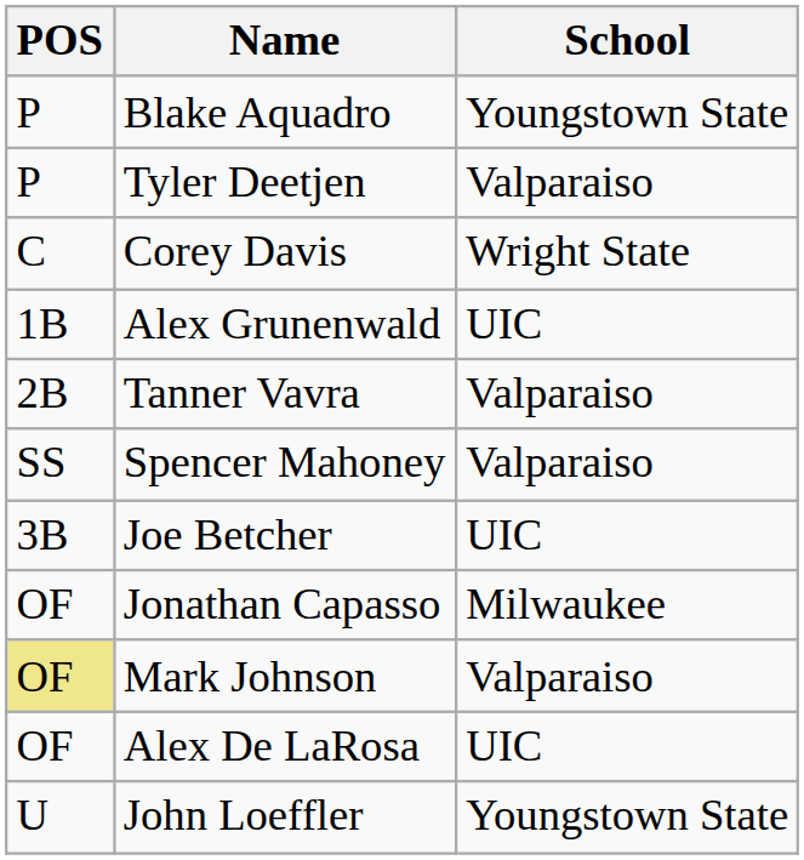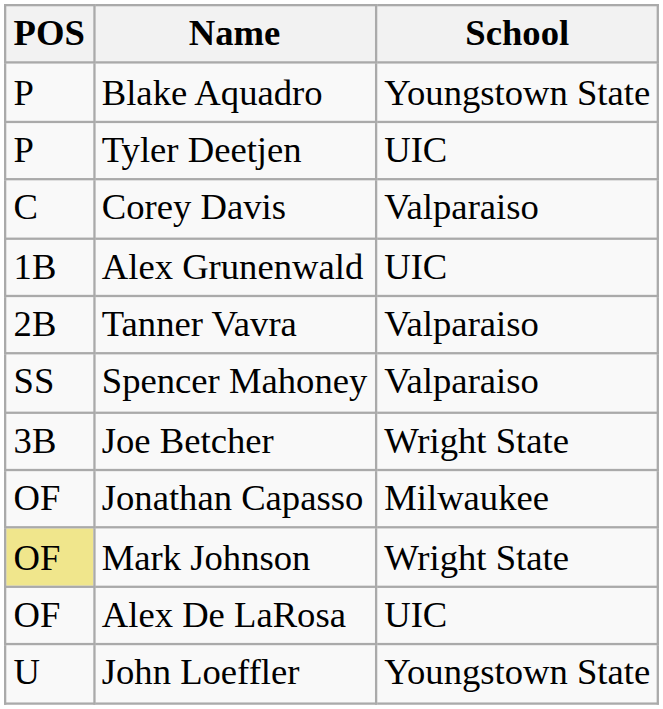Tyler Deetjen | School: Valparaiso -> UIC
Corey Davis | School: Wright State -> Valparaiso
Joe Betcher | School: UIC -> Wright State
Mark Johnson | School: Valparaiso -> Wright State
